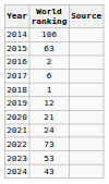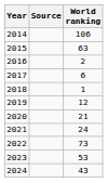columns swapped: World ranking <-> Source
